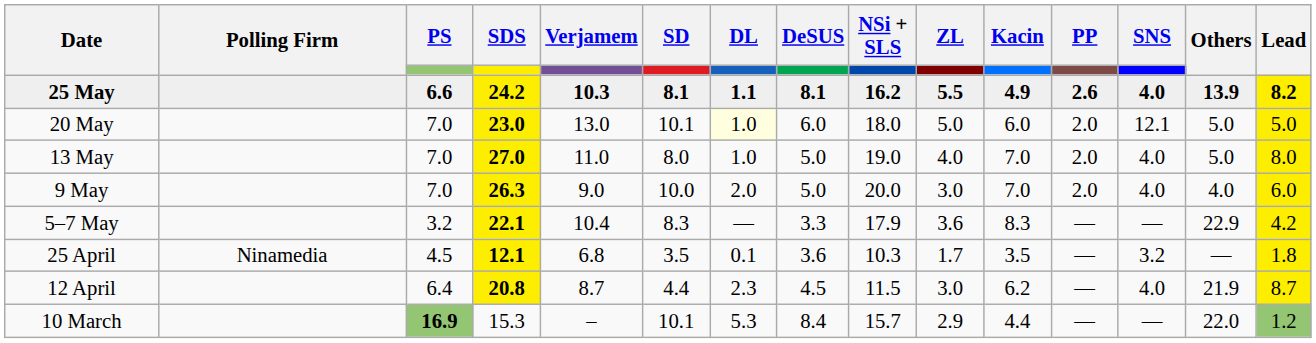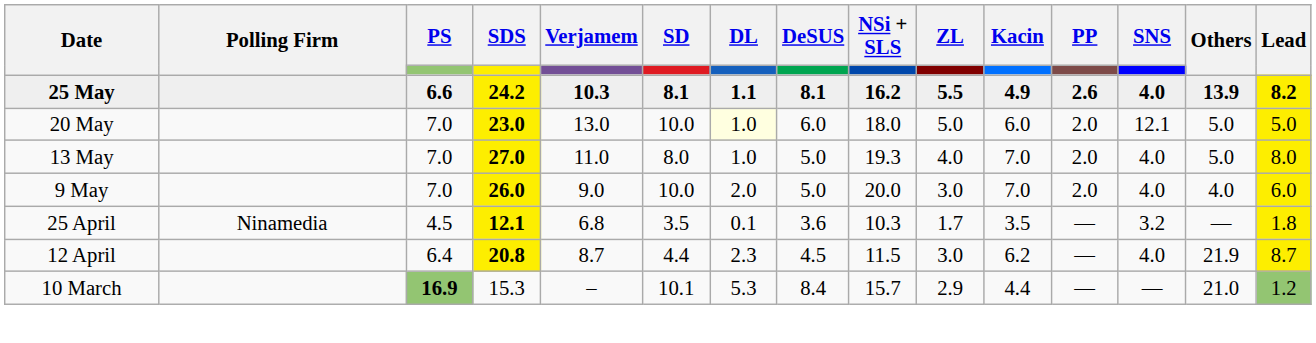20 May | SD: 10.1 -> 10.0
13 May | NSi + SLS: 19.0 -> 19.3
9 May | SDS: 26.3 -> 26.0
- row: 5–7 May | 3.2 | 22.1 | 10.4 | 8.3 | — | 3.3 | 17.9 | 3.6 | 8.3 | — | — | 22.9 | 4.2
10 March | Others: 22.0 -> 21.0
